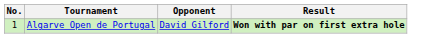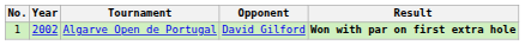+ column: Year | 2002
